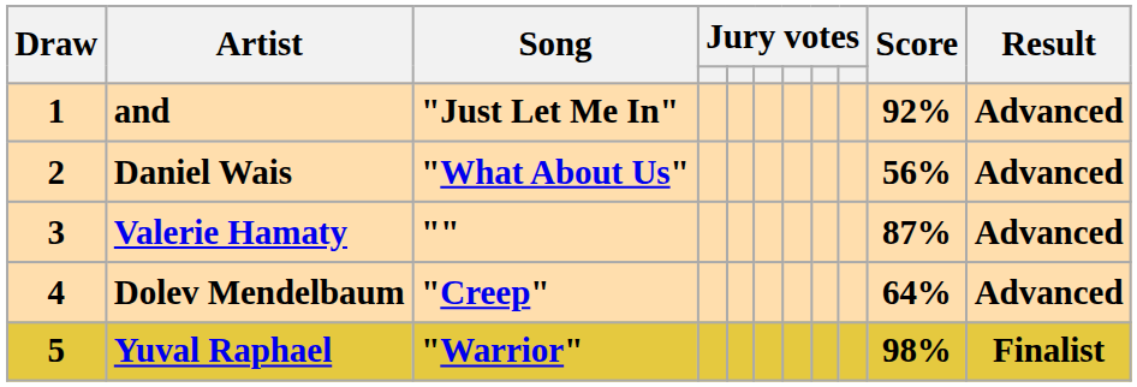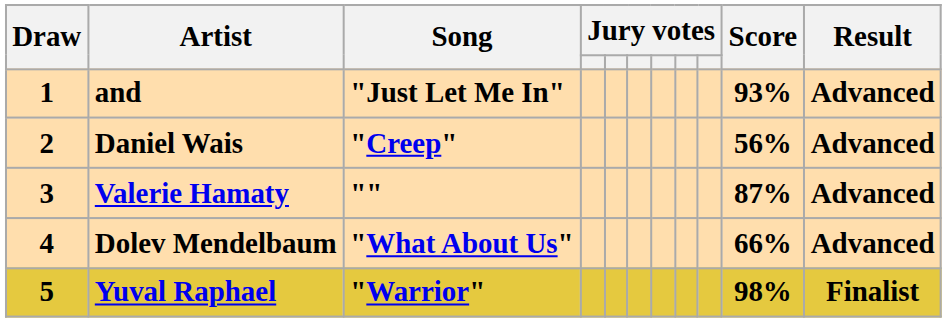and | Score: 92% -> 93%
Daniel Wais | Song: "What About Us" -> "Creep"
Dolev Mendelbaum | Song: "Creep" -> "What About Us"
Dolev Mendelbaum | Score: 64% -> 66%
